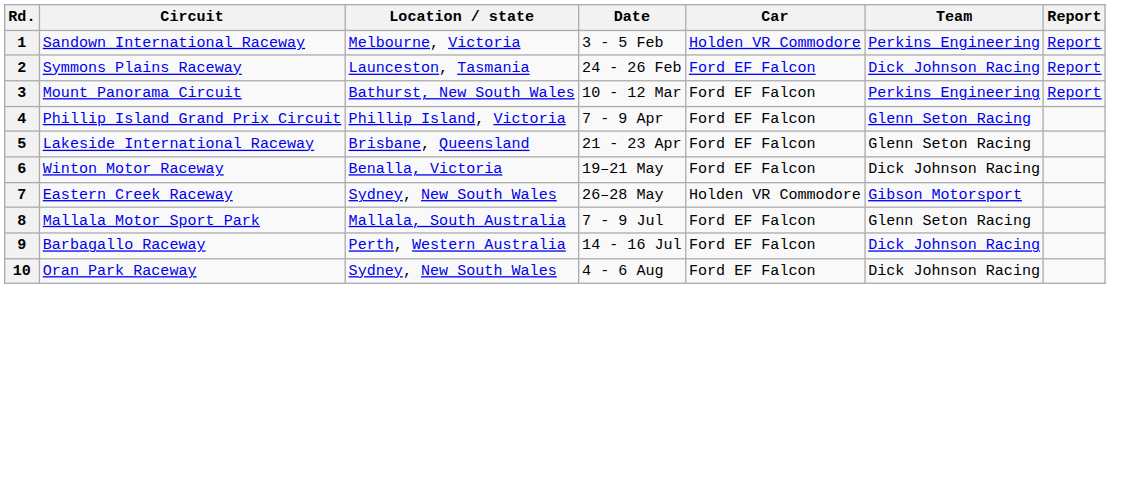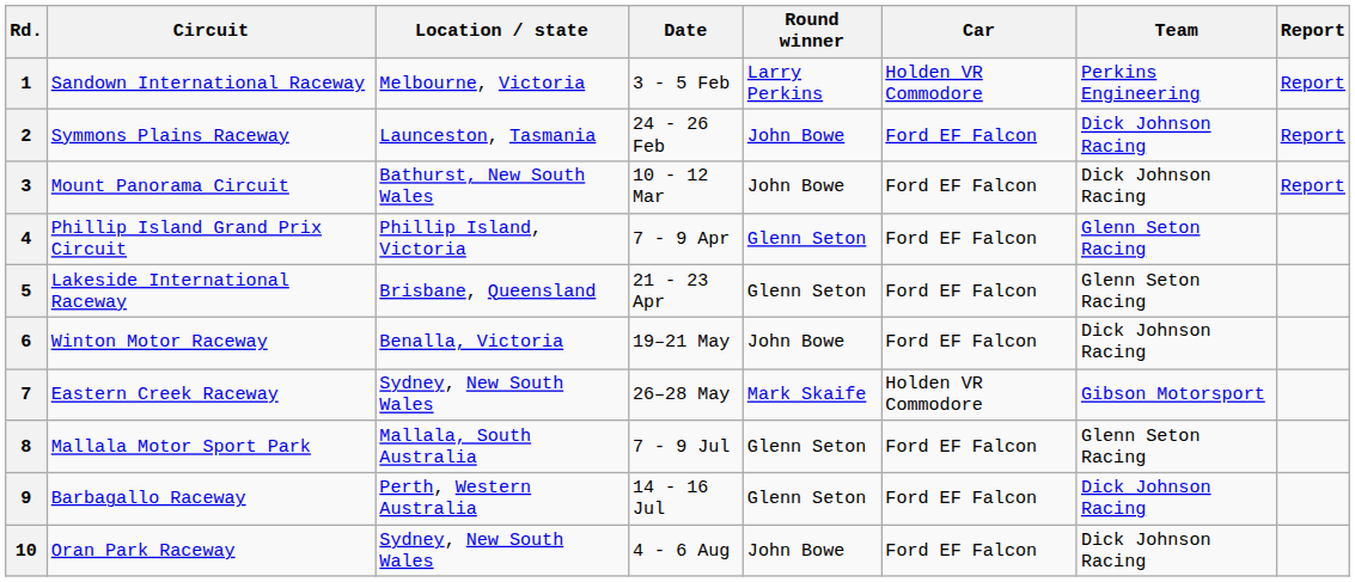+ column: Round winner | Larry Perkins | John Bowe | John Bowe | Glenn Seton | Glenn Seton | John Bowe | Mark Skaife | Glenn Seton | Glenn Seton | John Bowe
3 | Team: Perkins Engineering -> Dick Johnson Racing
